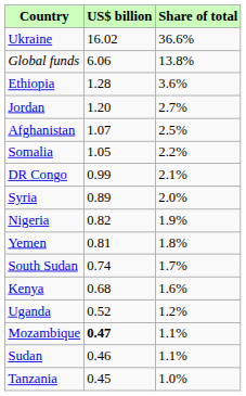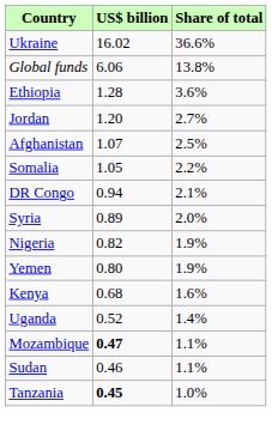DR Congo | US$ billion: 0.99 -> 0.94
Yemen | US$ billion: 0.81 -> 0.80
Yemen | Share of total: 1.8% -> 1.9%
- row: South Sudan | 0.74 | 1.7%
Uganda | Share of total: 1.2% -> 1.4%
Tanzania | US$ billion: normal -> bold
